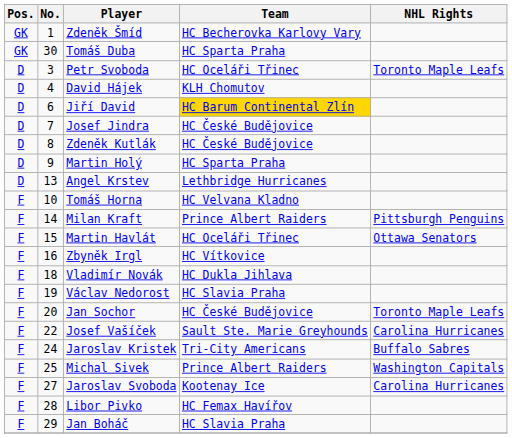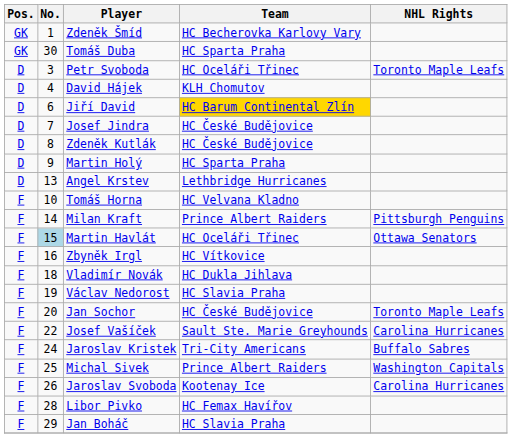Martin Havlát | No.: no background -> lightblue background
Jaroslav Svoboda | No.: 27 -> 26
